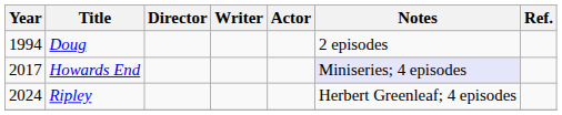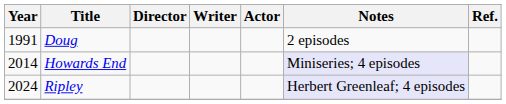Doug | Year: 1994 -> 1991
Howards End | Year: 2017 -> 2014
Ripley | Notes: no background -> lavender background
